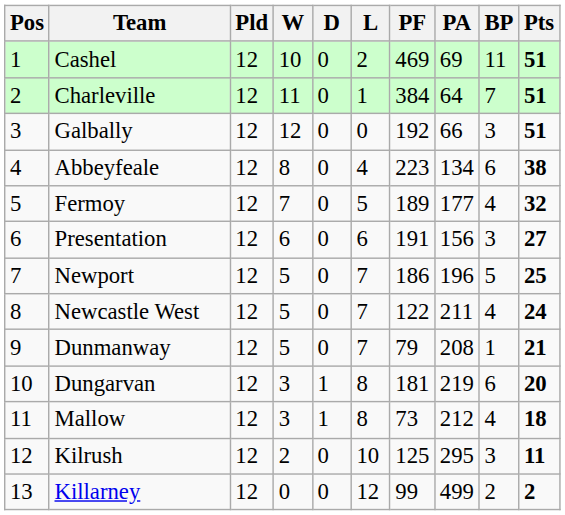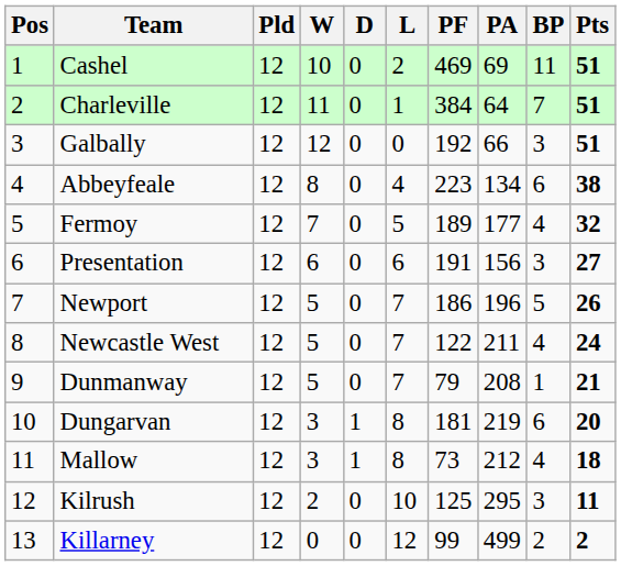Newport | Pts: 25 -> 26
